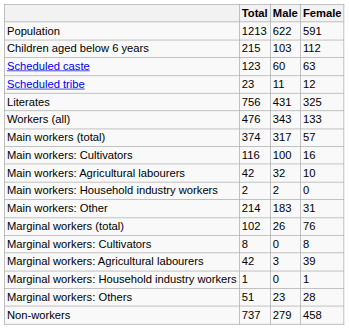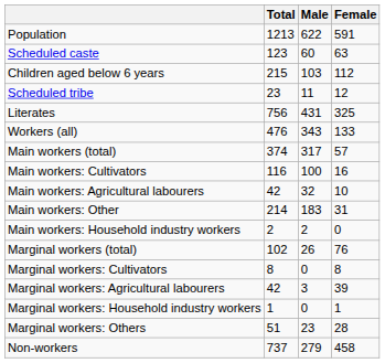rows swapped: Children aged below 6 years <-> Scheduled caste
rows swapped: Main workers: Household industry workers <-> Main workers: Other
